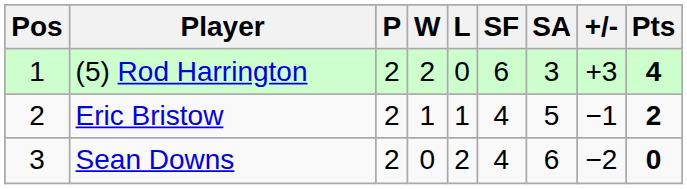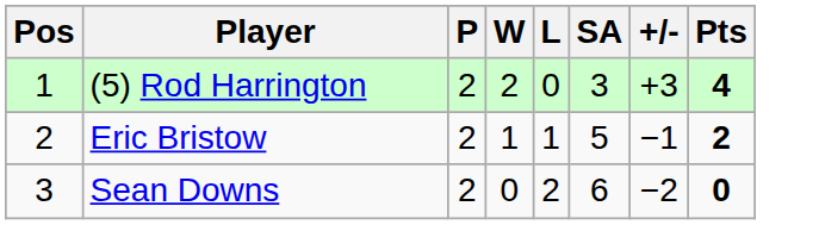- column: SF | 6 | 4 | 4
